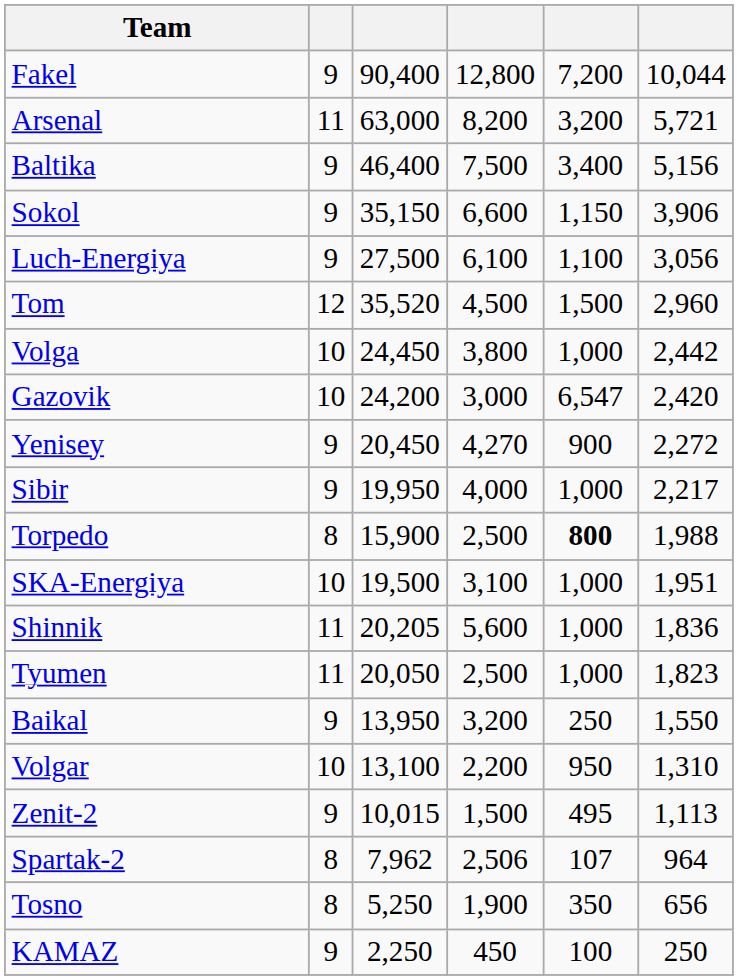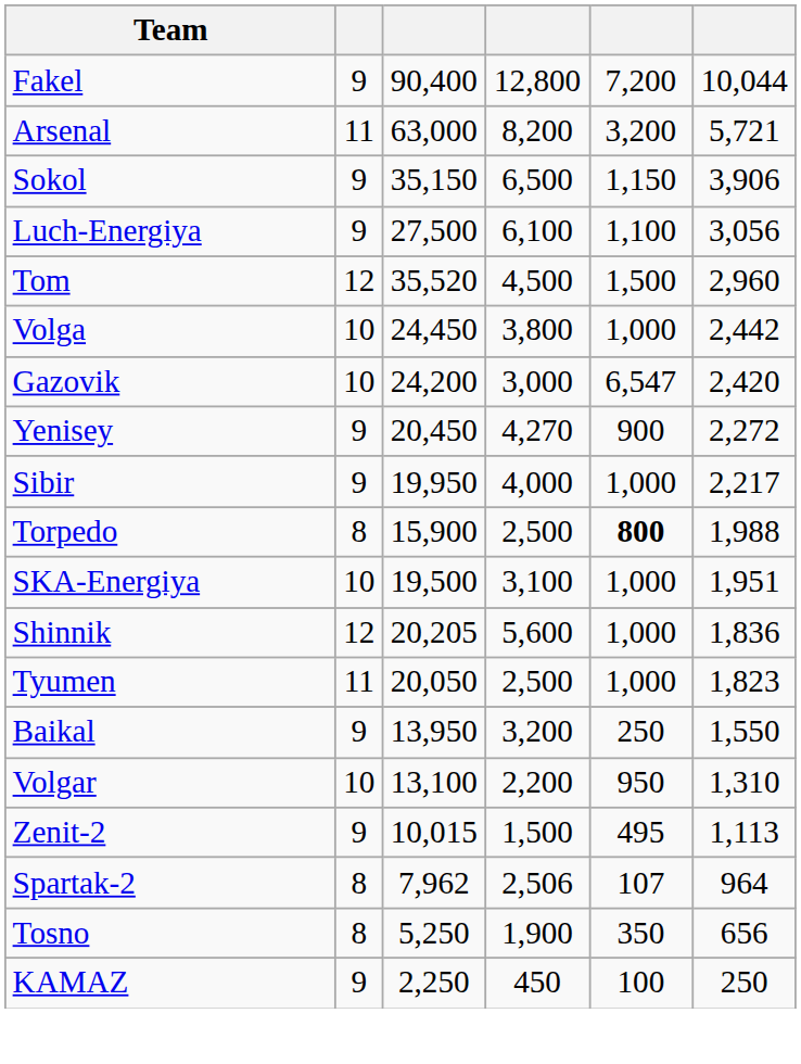- row: Baltika | 9 | 46,400 | 7,500 | 3,400 | 5,156
Sokol | column 4: 6,600 -> 6,500
Shinnik | column 2: 11 -> 12
